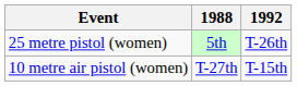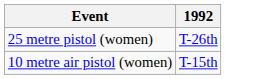- column: 1988 | 5th | T-27th
